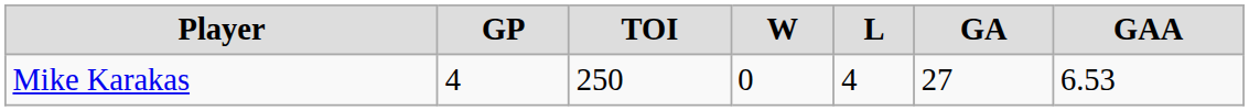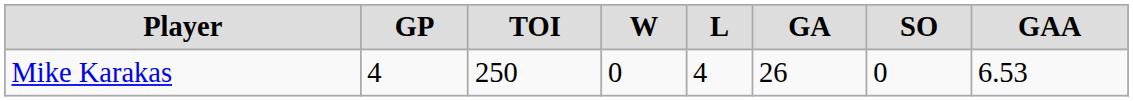+ column: SO | 0
Mike Karakas | GA: 27 -> 26
